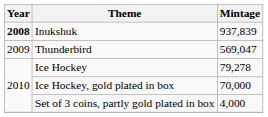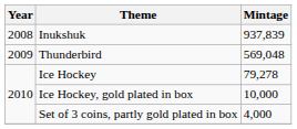Inukshuk | Year: bold -> normal
Thunderbird | Mintage: 569,047 -> 569,048
Ice Hockey, gold plated in box | Mintage: 70,000 -> 10,000
